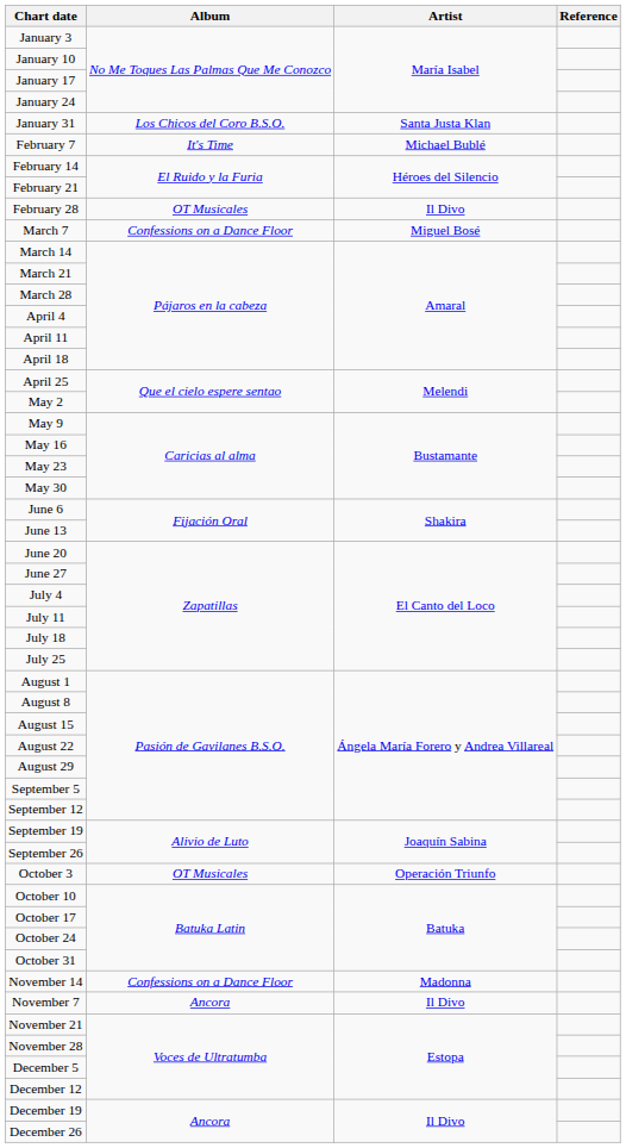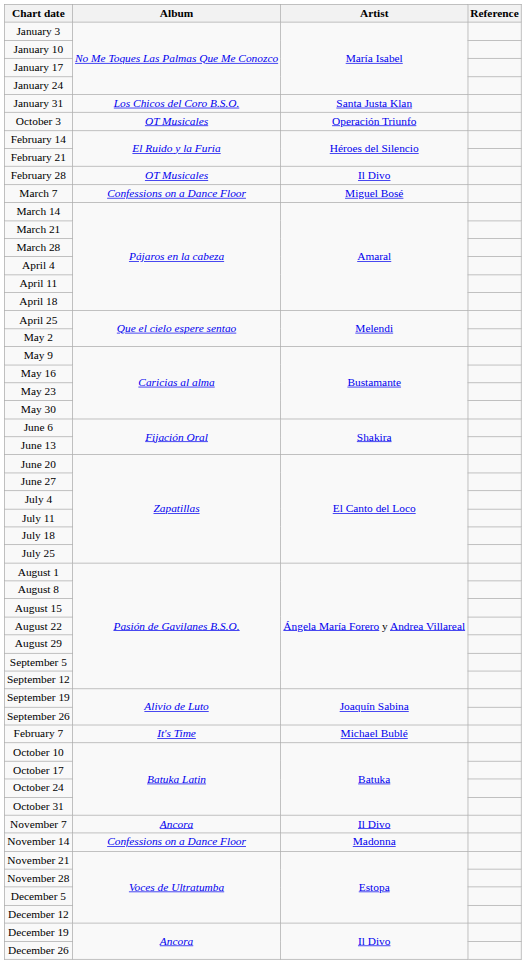rows swapped: February 7 <-> October 3
rows swapped: November 7 <-> November 14
